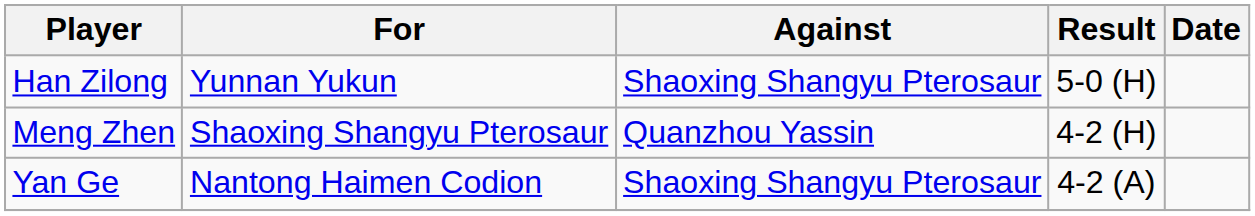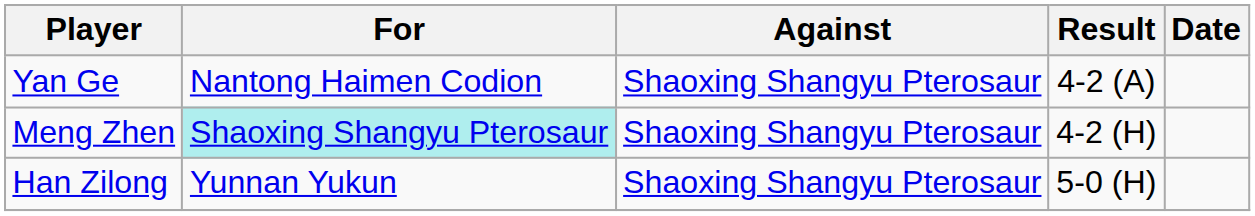rows swapped: Han Zilong <-> Yan Ge
Meng Zhen | For: no background -> paleturquoise background
Meng Zhen | Against: Quanzhou Yassin -> Shaoxing Shangyu Pterosaur
